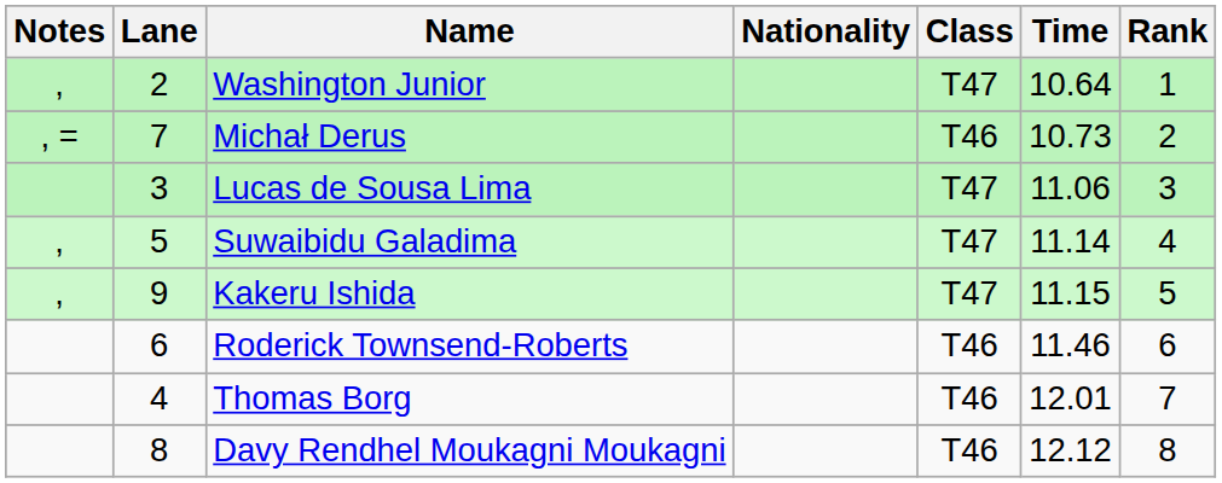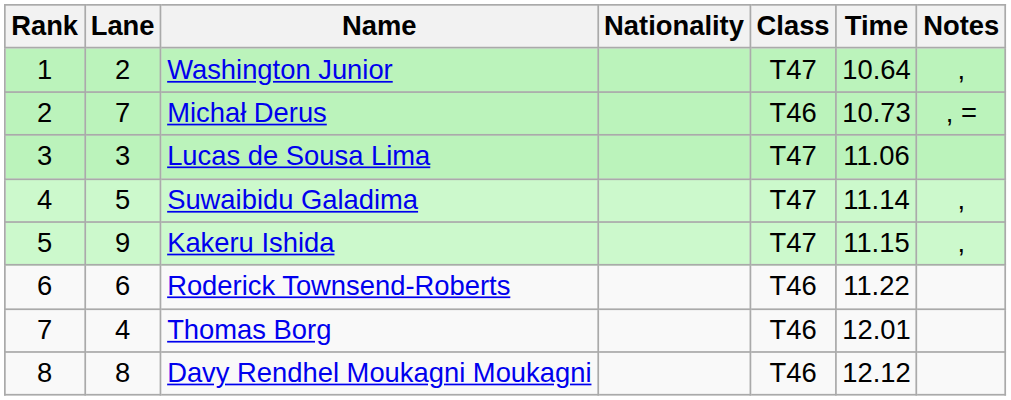columns swapped: Rank <-> Notes
Roderick Townsend-Roberts | Time: 11.46 -> 11.22
